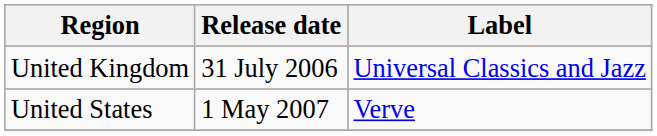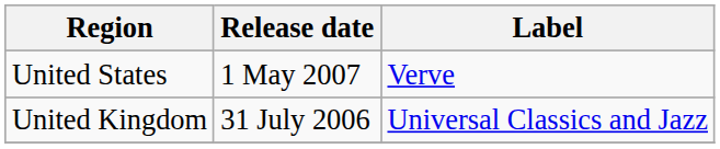rows swapped: United Kingdom <-> United States
